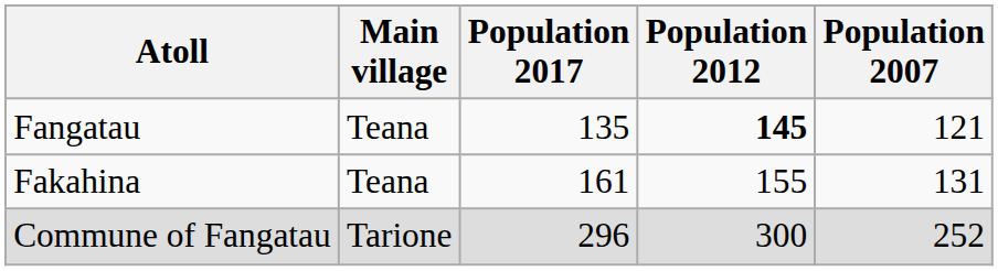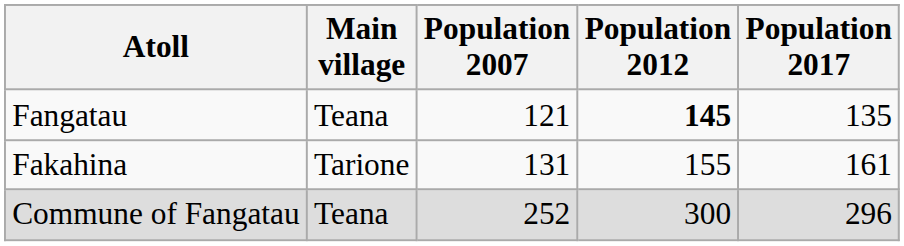columns swapped: Population 2007 <-> Population 2017
Fakahina | Main village: Teana -> Tarione
Commune of Fangatau | Main village: Tarione -> Teana
